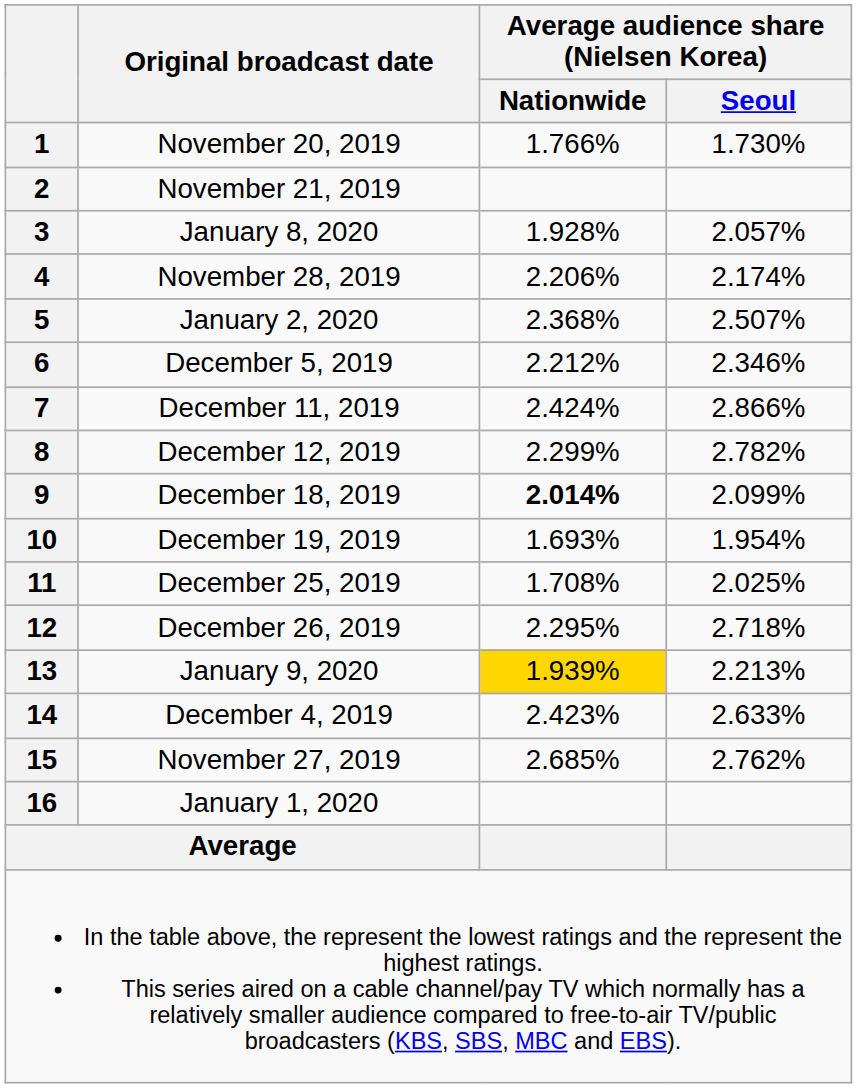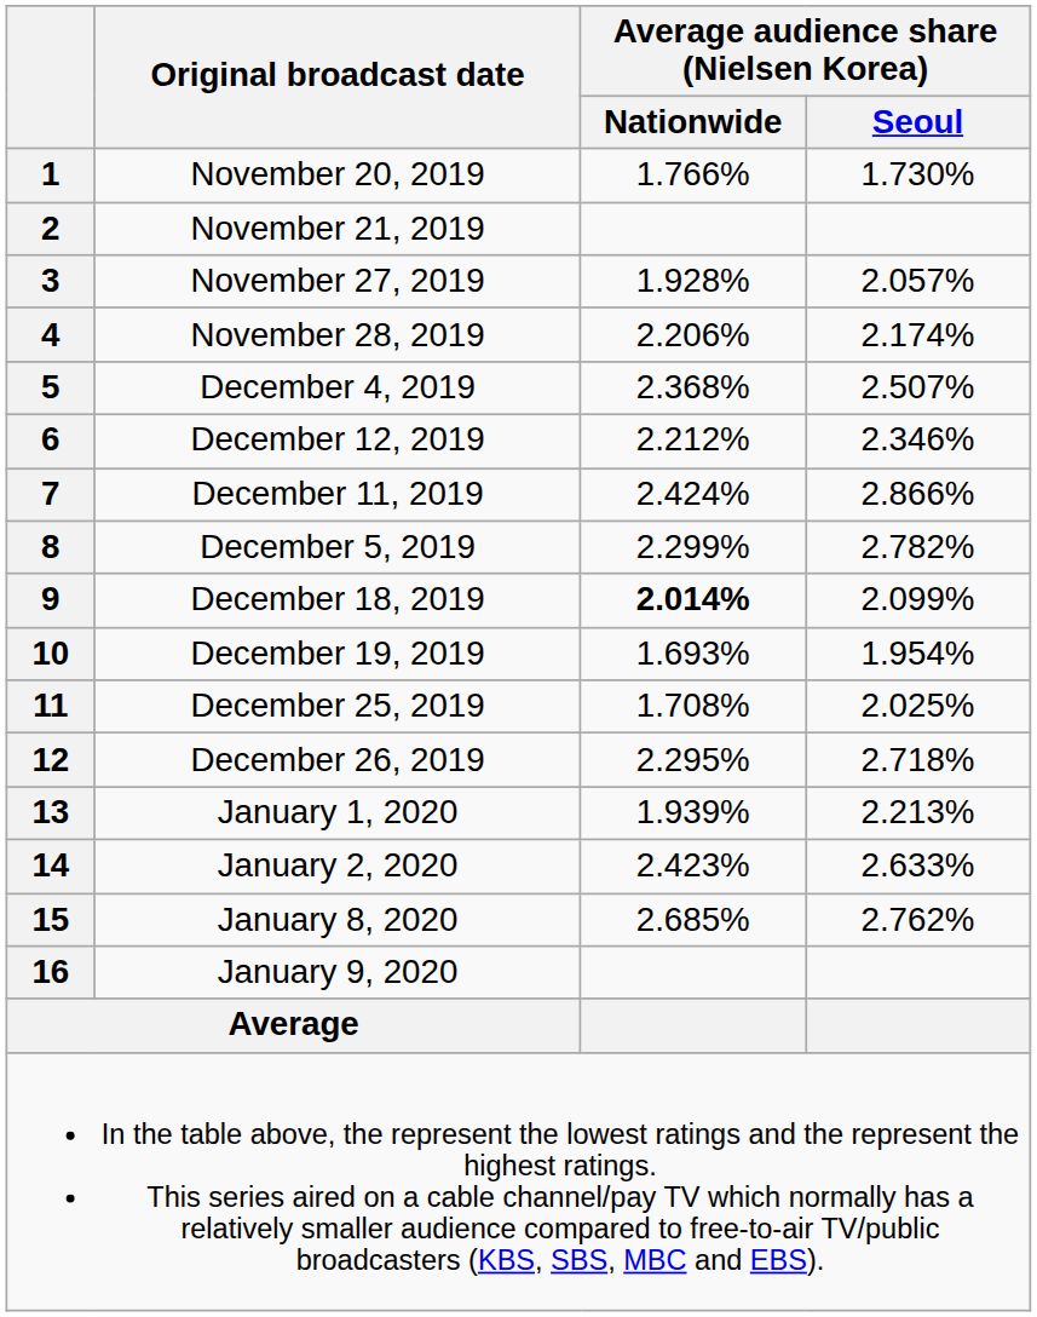3 | Original broadcast date: January 8, 2020 -> November 27, 2019
5 | Original broadcast date: January 2, 2020 -> December 4, 2019
6 | Original broadcast date: December 5, 2019 -> December 12, 2019
8 | Original broadcast date: December 12, 2019 -> December 5, 2019
13 | Original broadcast date: January 9, 2020 -> January 1, 2020
13 | Average audience share (Nielsen Korea) / Nationwide: gold background -> no background
14 | Original broadcast date: December 4, 2019 -> January 2, 2020
15 | Original broadcast date: November 27, 2019 -> January 8, 2020
16 | Original broadcast date: January 1, 2020 -> January 9, 2020
